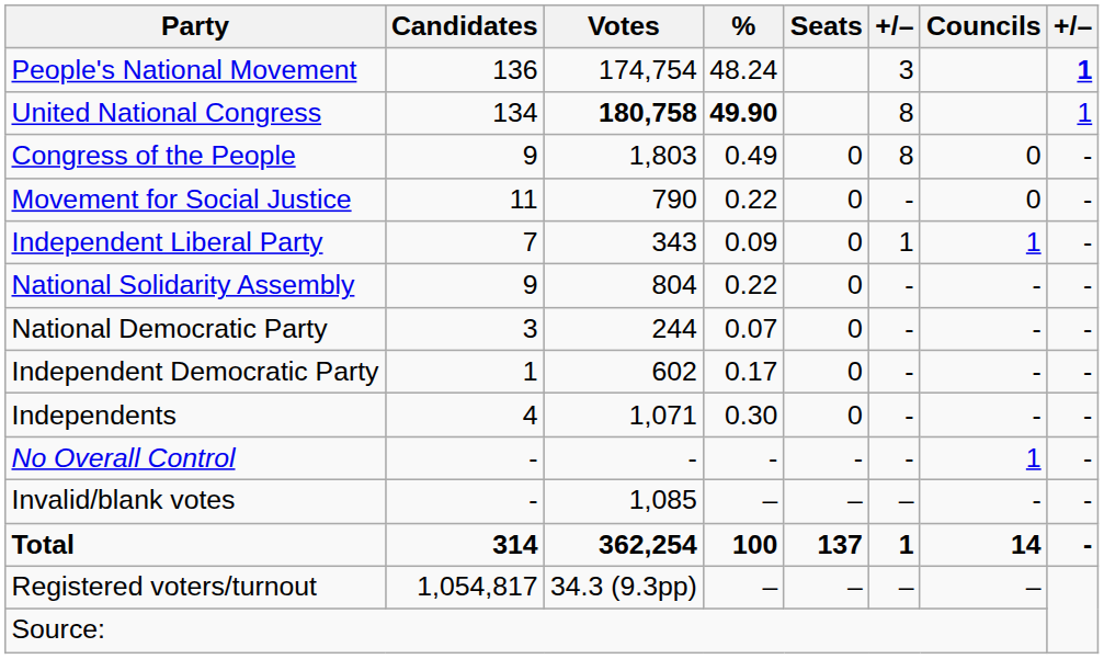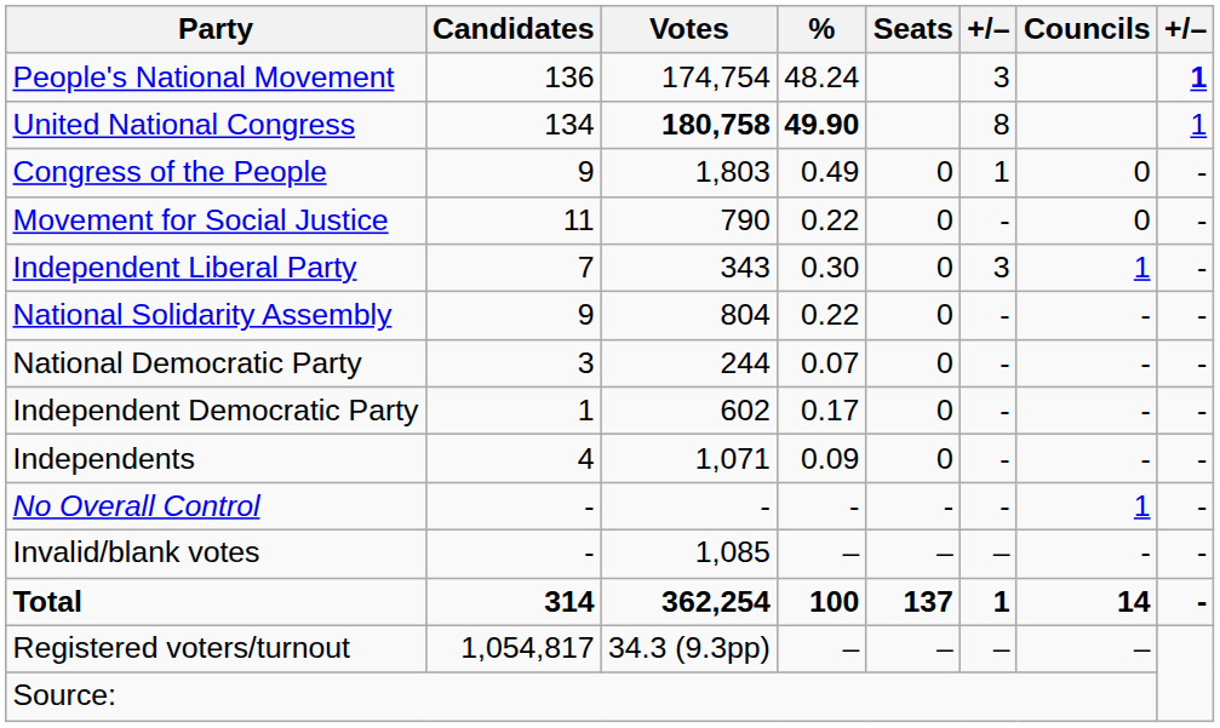Congress of the People | column 6: 8 -> 1
Independent Liberal Party | %: 0.09 -> 0.30
Independent Liberal Party | column 6: 1 -> 3
Independents | %: 0.30 -> 0.09
